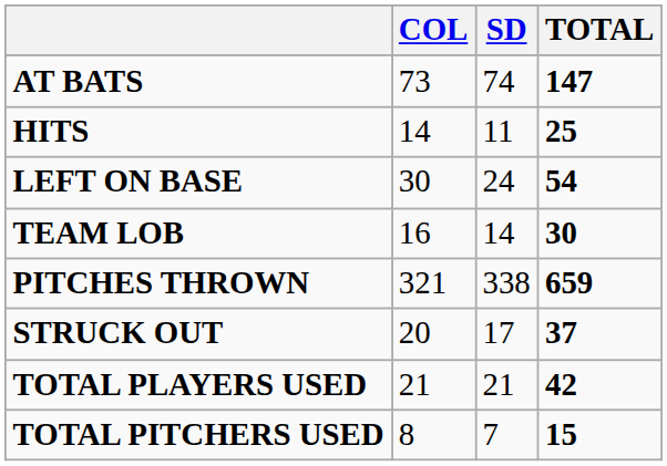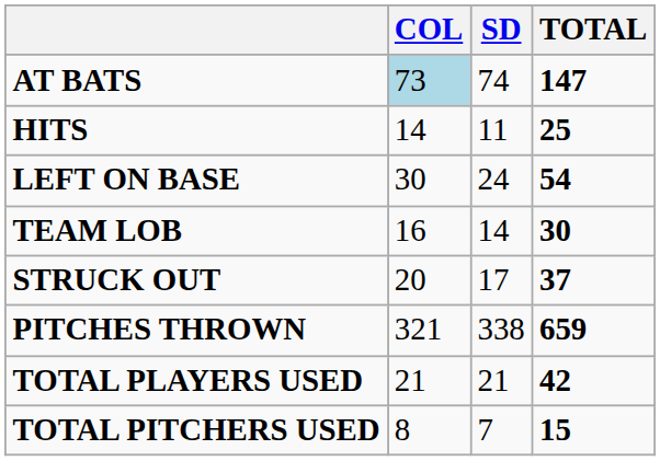AT BATS | COL: no background -> lightblue background
rows swapped: STRUCK OUT <-> PITCHES THROWN
